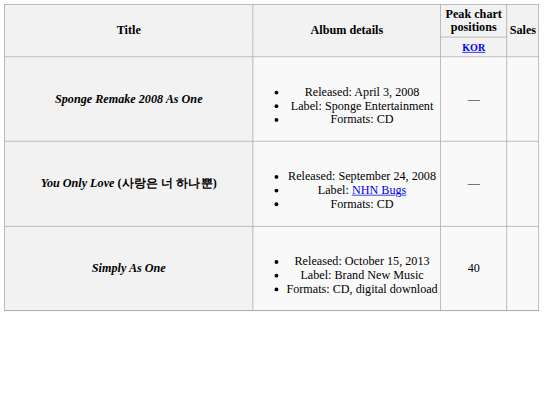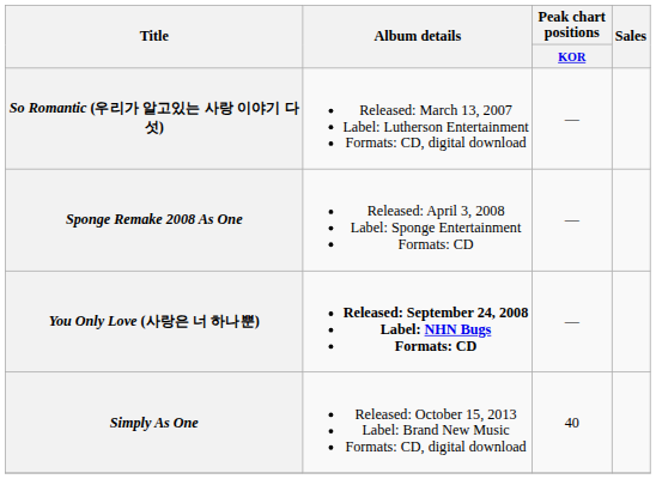+ row: So Romantic (우리가 알고있는 사랑 이야기 다섯) | Released: March 13, 2007 Label: Lutherson Entertainment Formats: CD, digital download | —
You Only Love (사랑은 너 하나뿐) | Album details: normal -> bold
